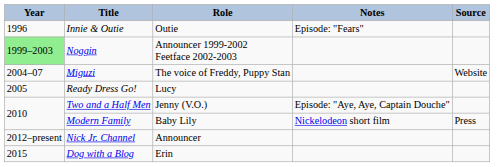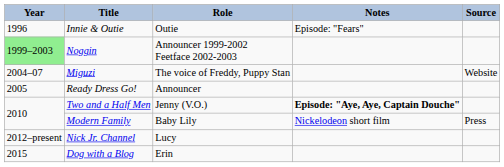Ready Dress Go! | Role: Lucy -> Announcer
Two and a Half Men | Notes: normal -> bold
Nick Jr. Channel | Role: Announcer -> Lucy
